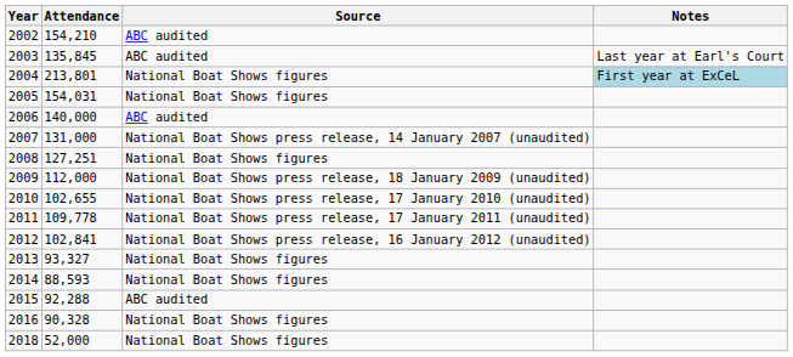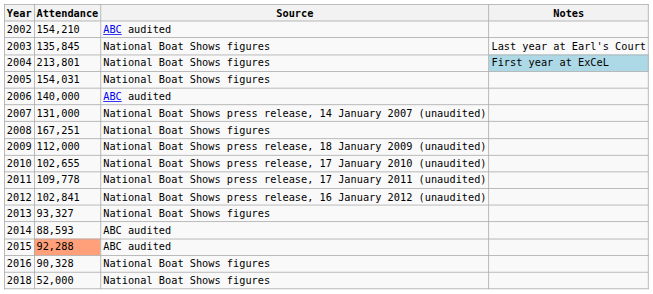2003 | Source: ABC audited -> National Boat Shows figures
2008 | Attendance: 127,251 -> 167,251
2014 | Source: National Boat Shows figures -> ABC audited
2015 | Attendance: no background -> lightsalmon background
